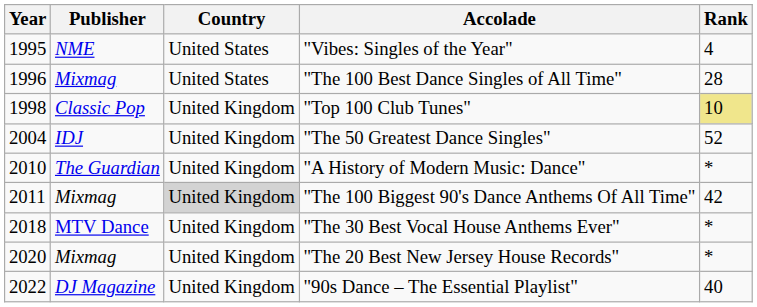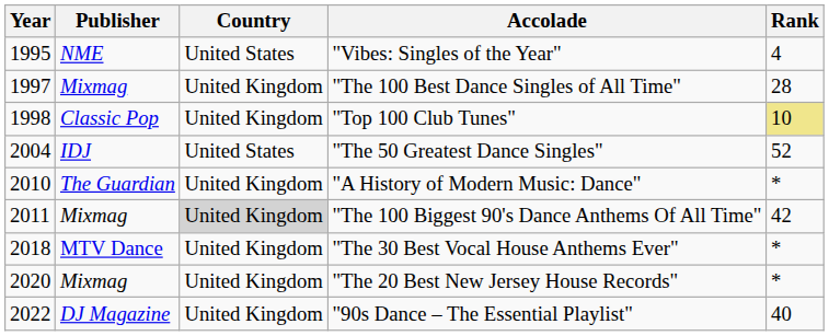"The 100 Best Dance Singles of All Time" | Year: 1996 -> 1997
"The 100 Best Dance Singles of All Time" | Country: United States -> United Kingdom
"The 50 Greatest Dance Singles" | Country: United Kingdom -> United States
